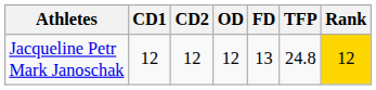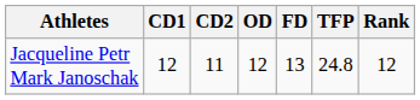Jacqueline Petr Mark Janoschak | CD2: 12 -> 11
Jacqueline Petr Mark Janoschak | Rank: gold background -> no background
